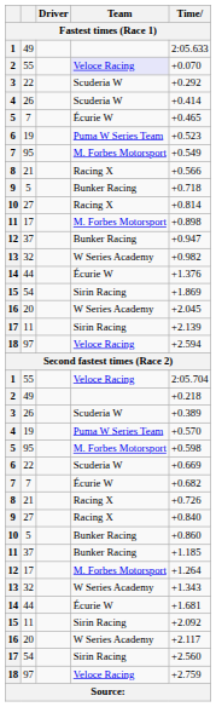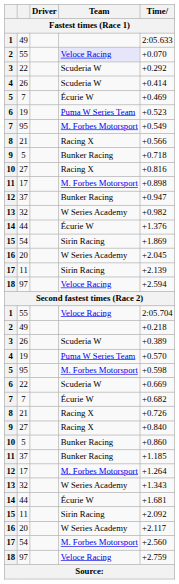5 / 7 | Time: +0.465 -> +0.469
10 / 27 | Time: +0.814 -> +0.816
17 / 54 | Team: Sirin Racing -> M. Forbes Motorsport
